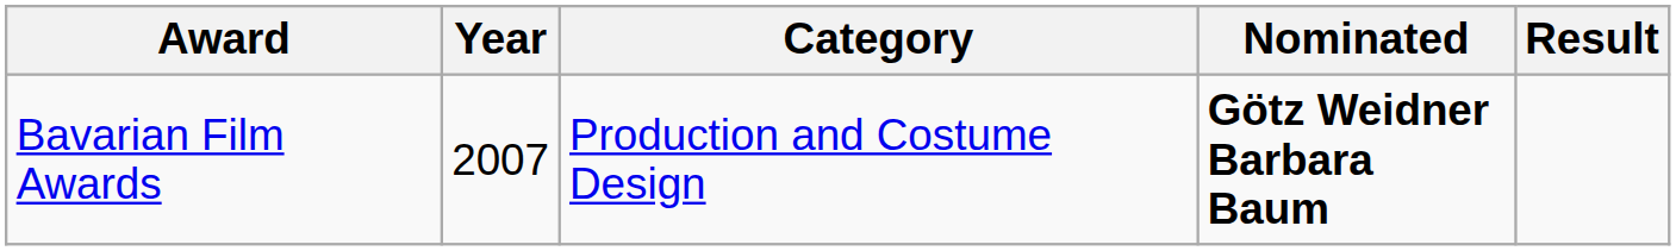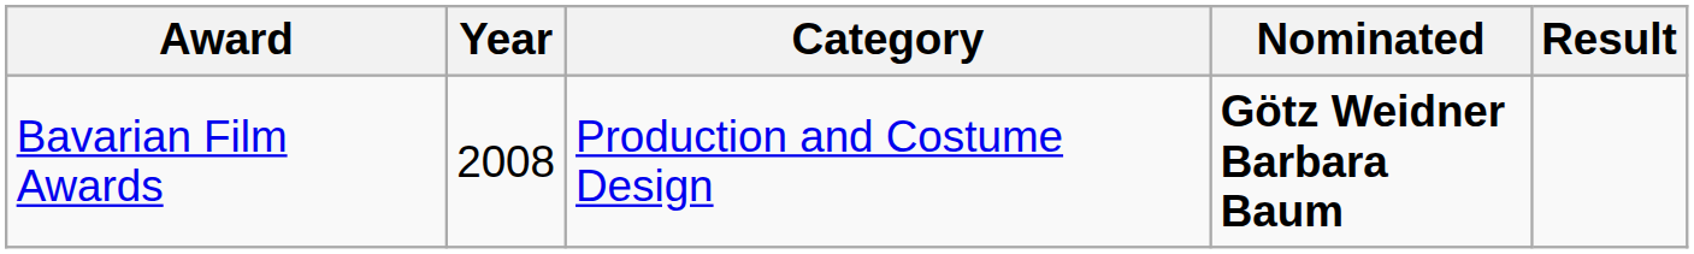Bavarian Film Awards | Year: 2007 -> 2008
